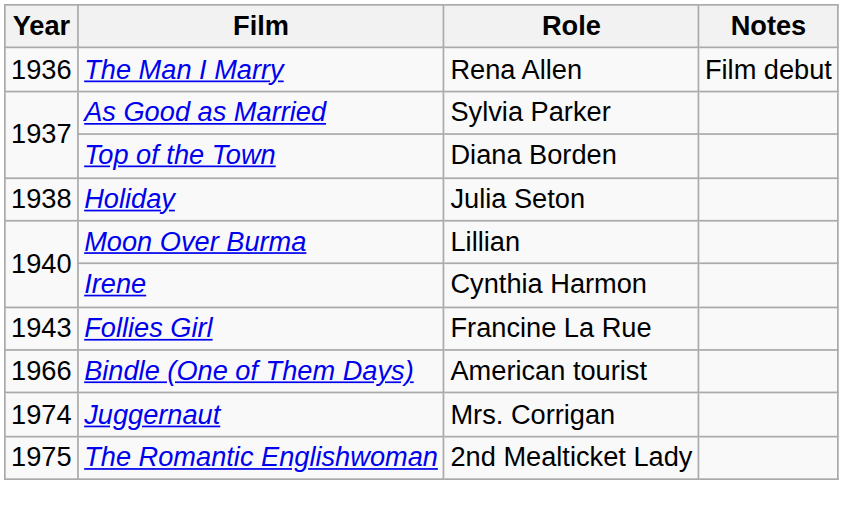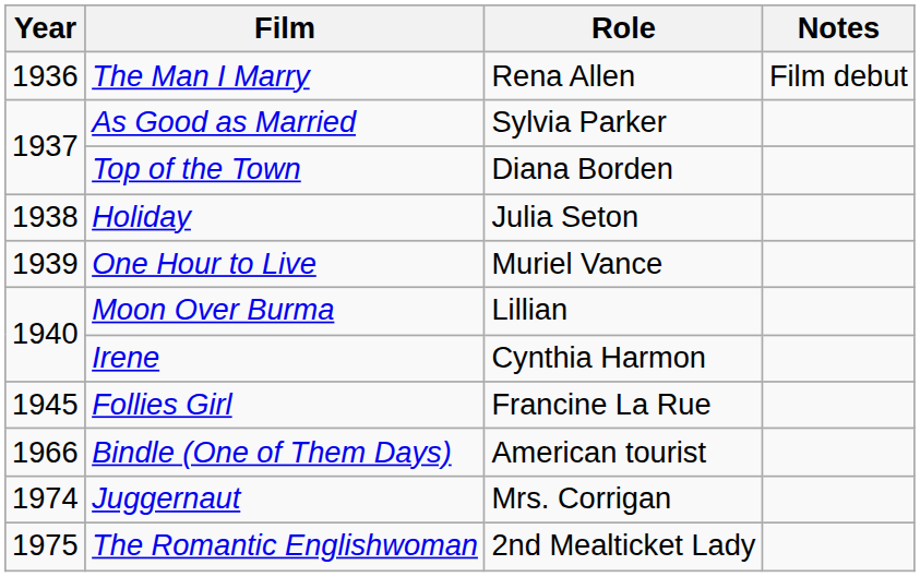+ row: 1939 | One Hour to Live | Muriel Vance
Follies Girl | Year: 1943 -> 1945
